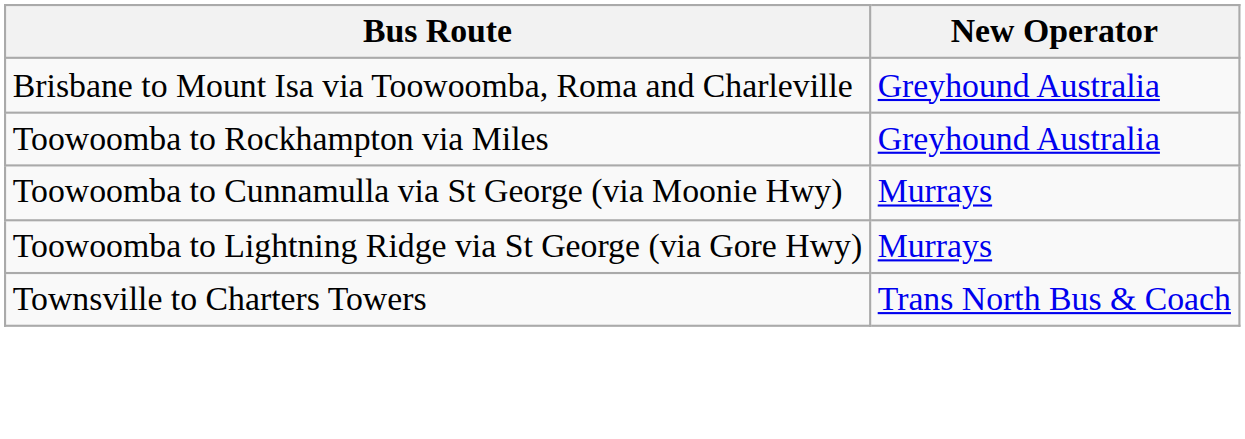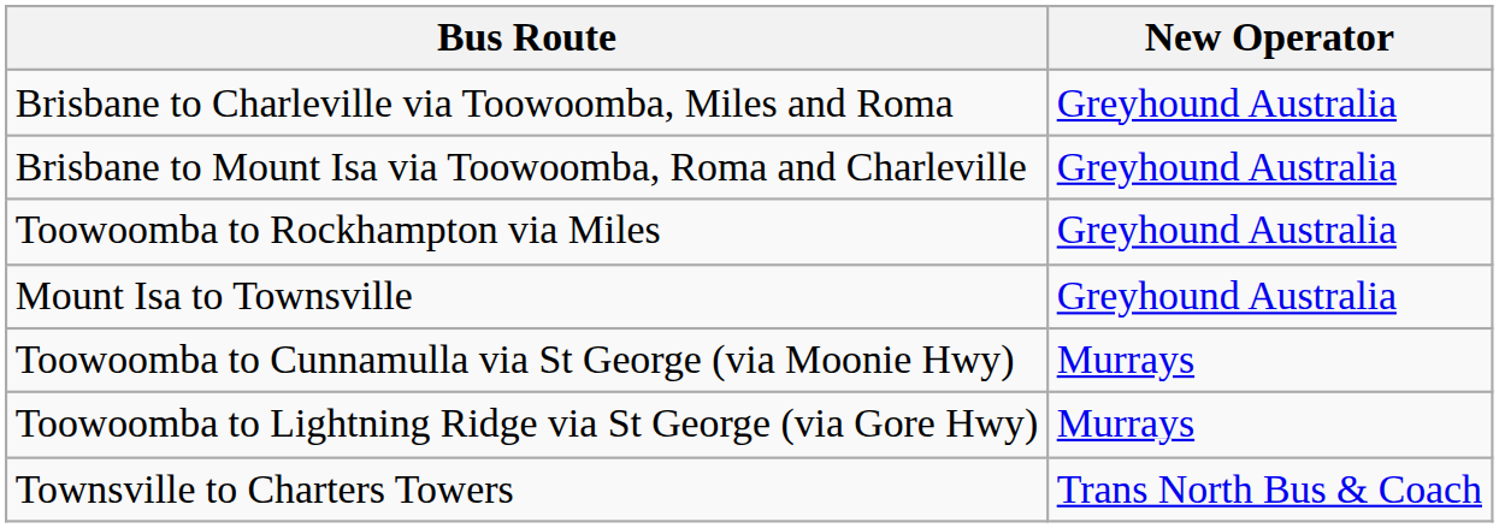+ row: Brisbane to Charleville via Toowoomba, Miles and Roma | Greyhound Australia
+ row: Mount Isa to Townsville | Greyhound Australia
